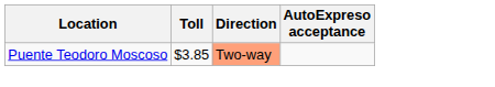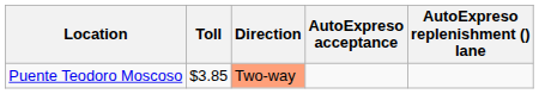+ column: AutoExpreso replenishment () lane
